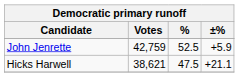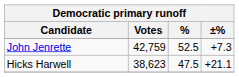John Jenrette | ±%: +5.9 -> +7.3
Hicks Harwell | Votes: 38,621 -> 38,623
